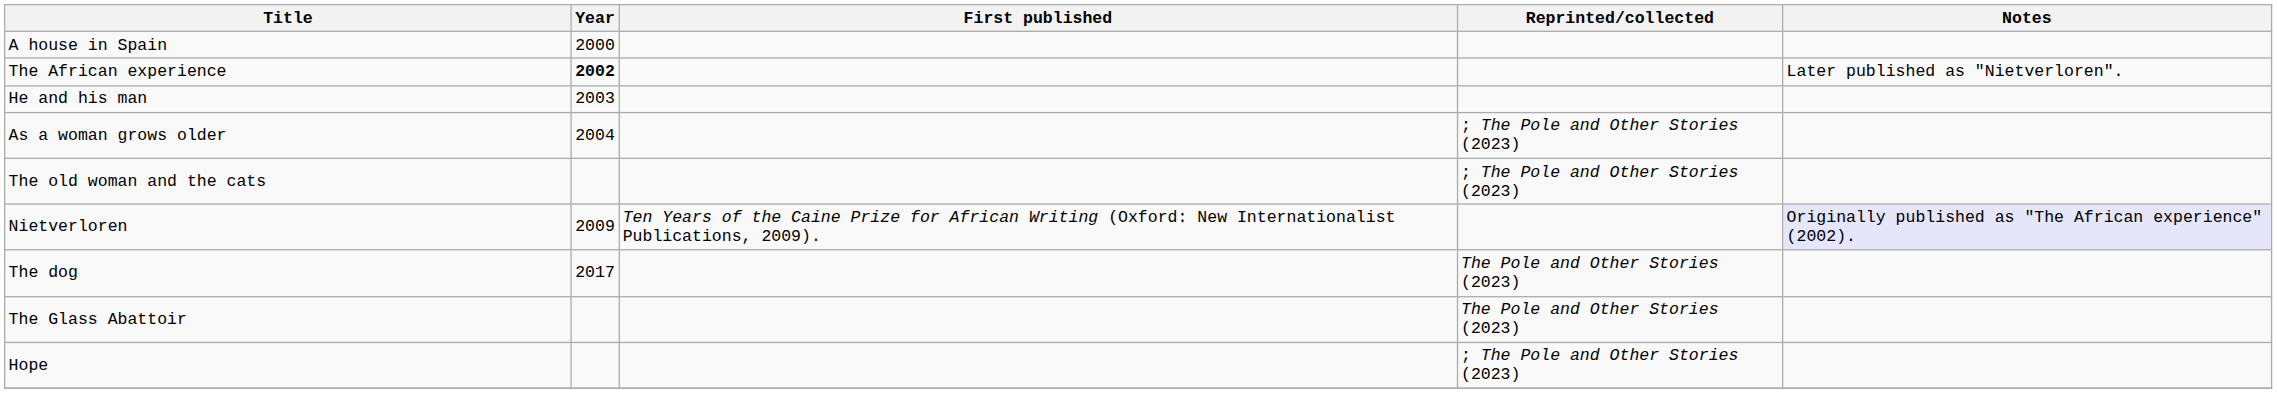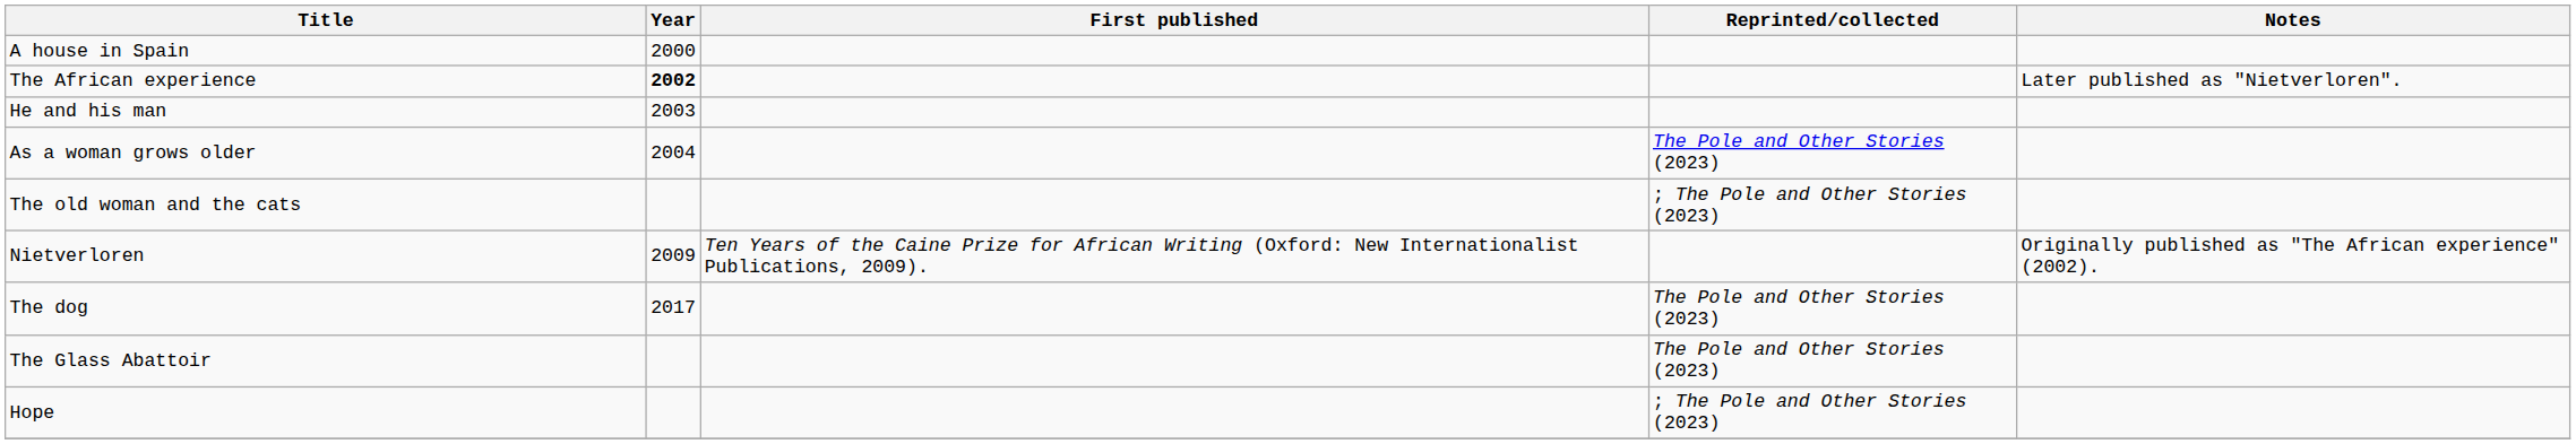As a woman grows older | Reprinted/collected: ; The Pole and Other Stories (2023) -> The Pole and Other Stories (2023)
Nietverloren | Notes: lavender background -> no background
